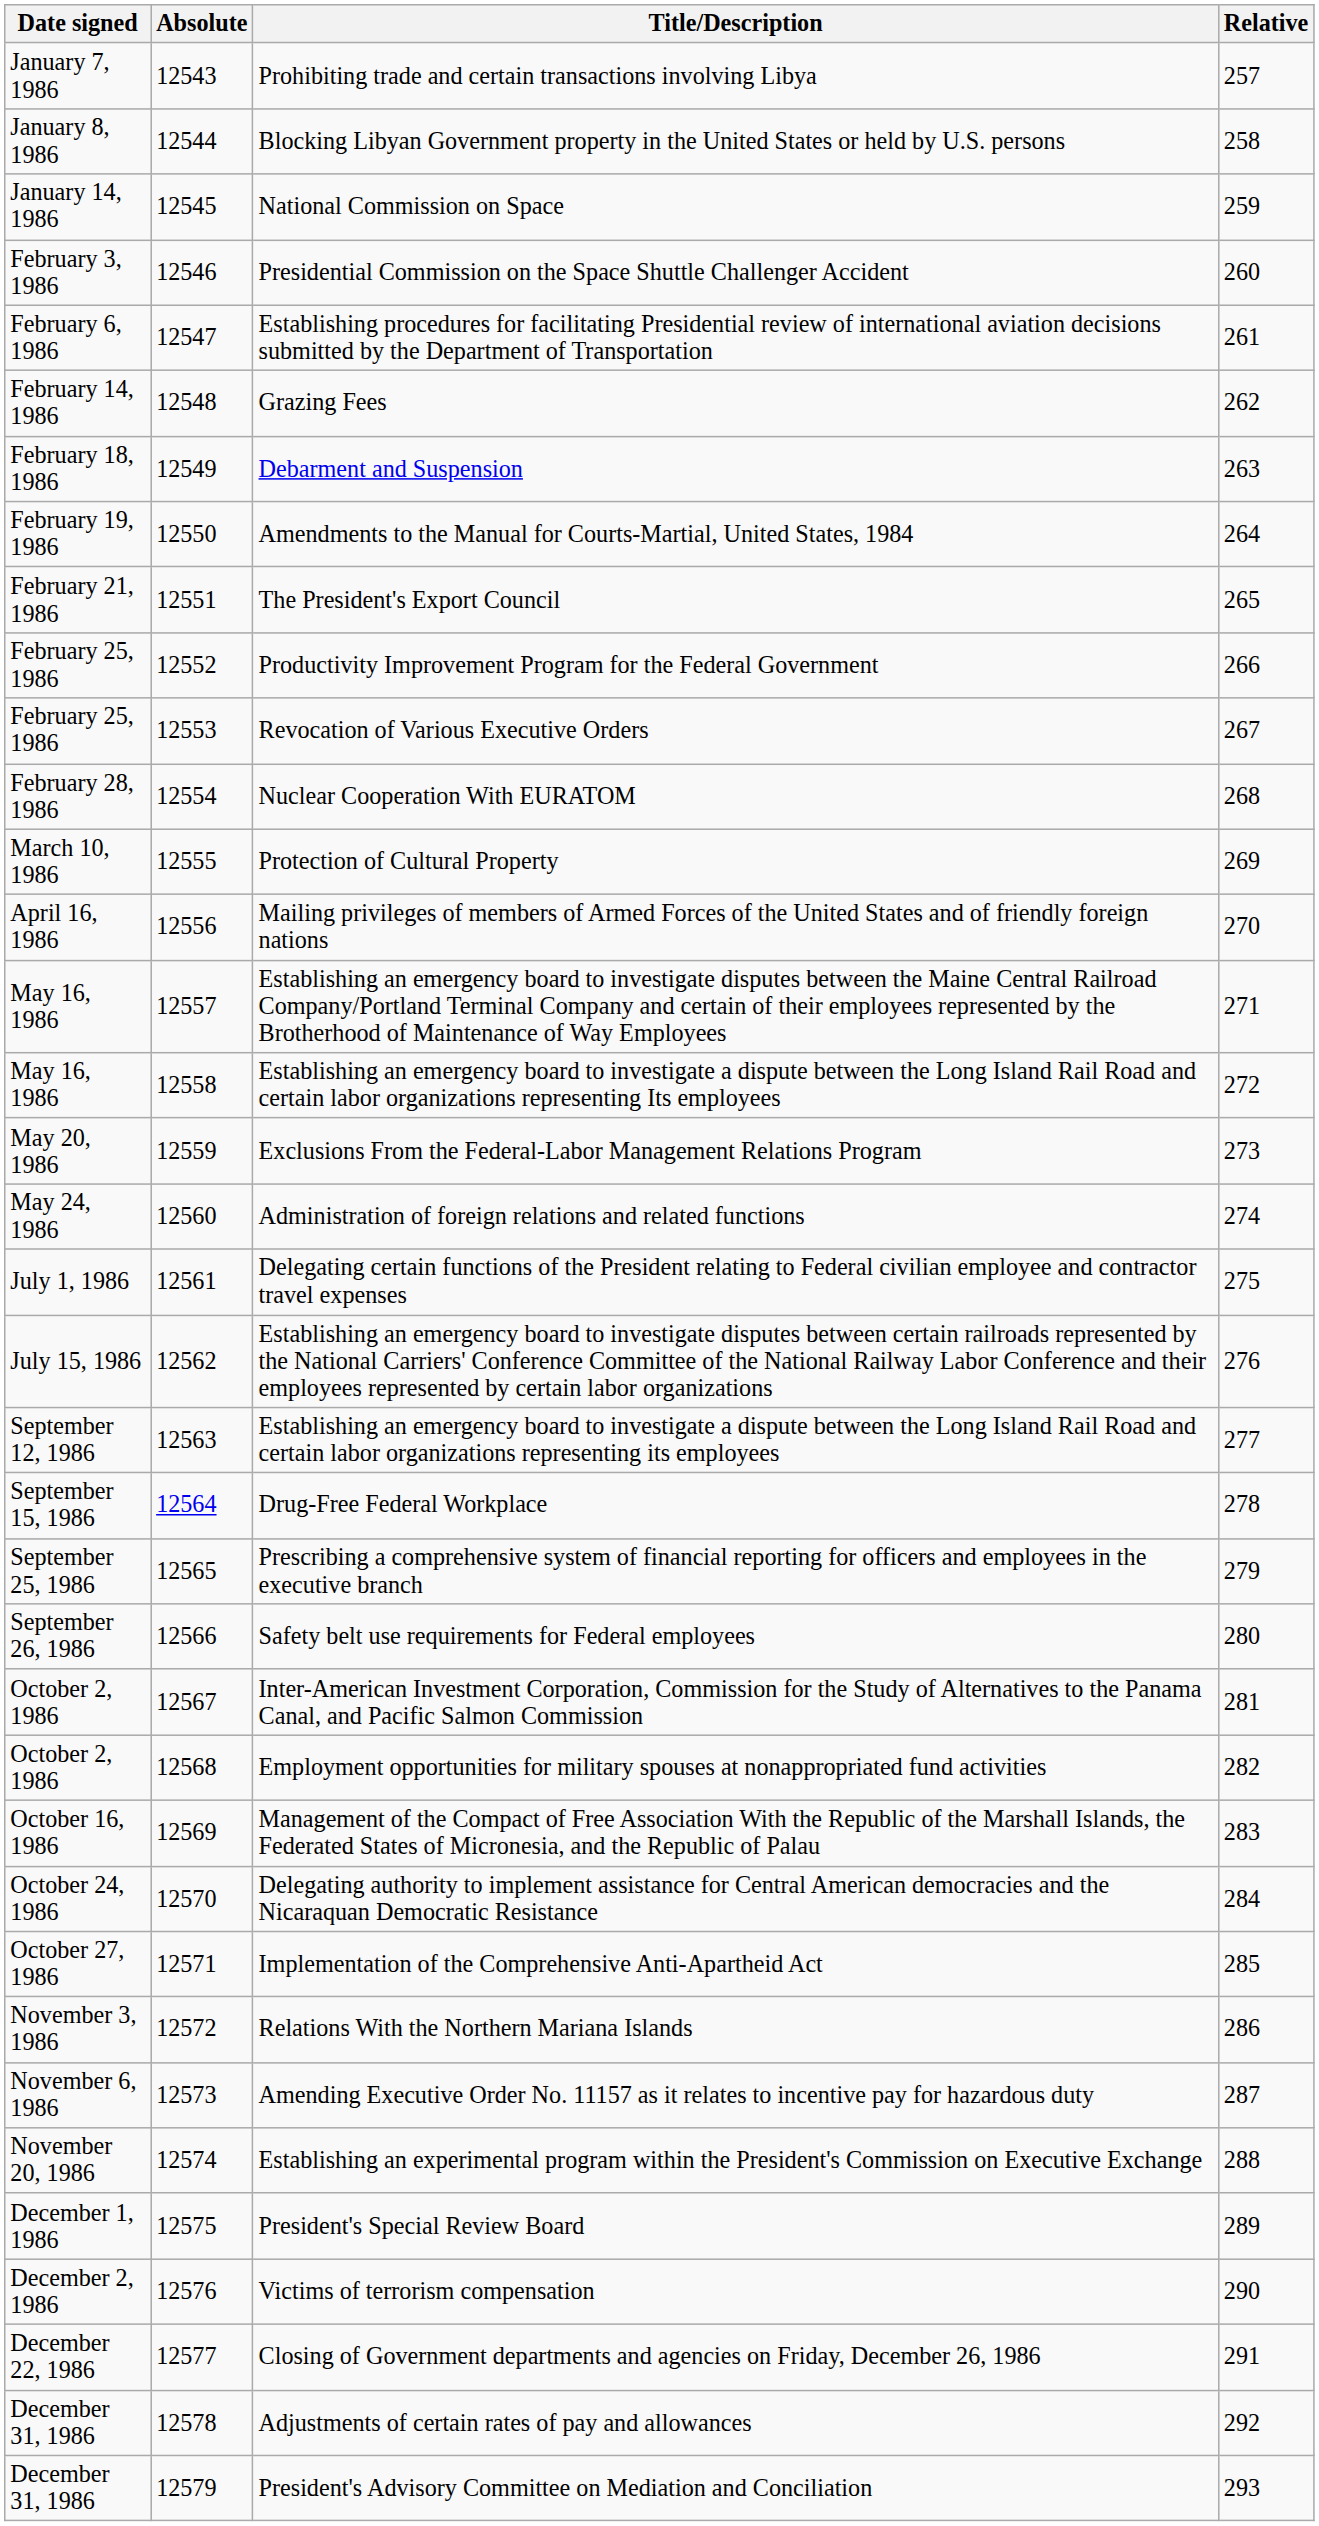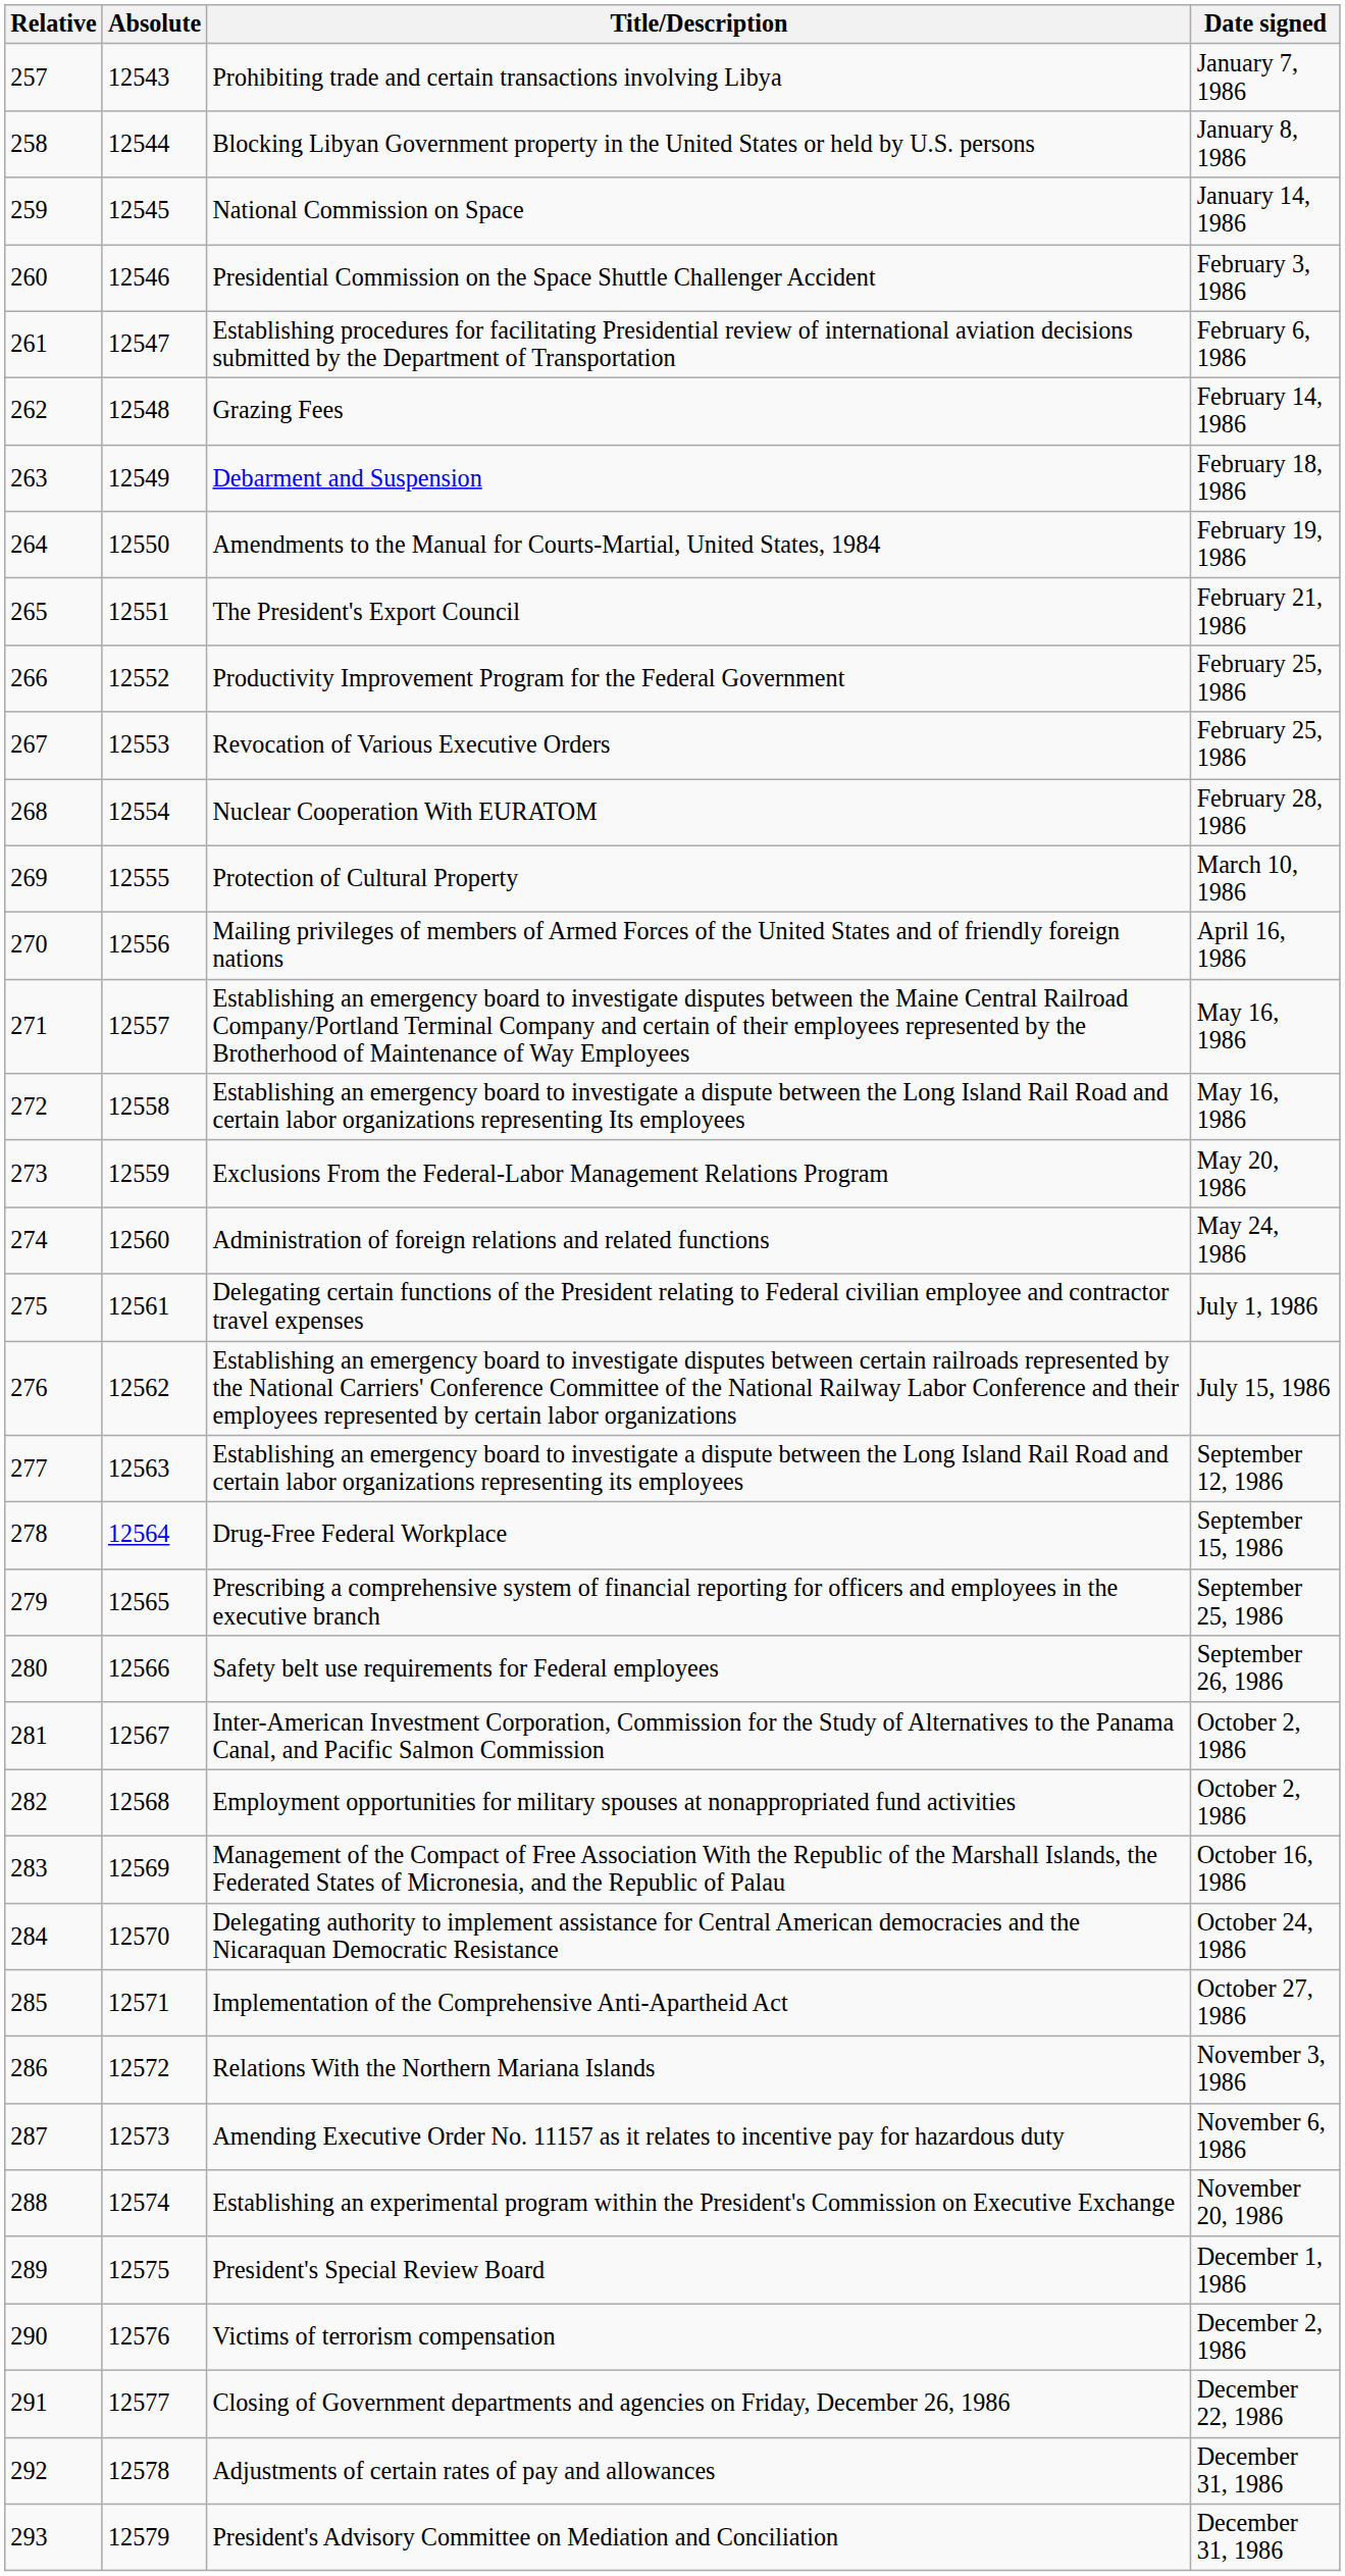columns swapped: Relative <-> Date signed
